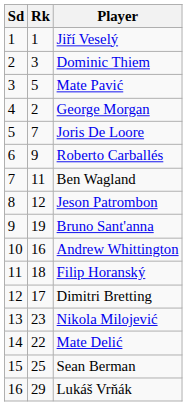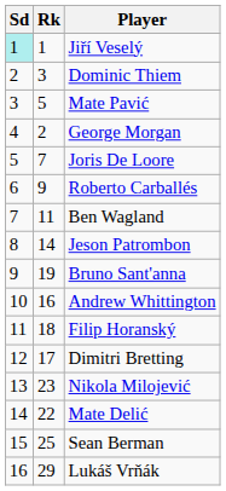Jiří Veselý | Sd: no background -> paleturquoise background
Jeson Patrombon | Rk: 12 -> 14
